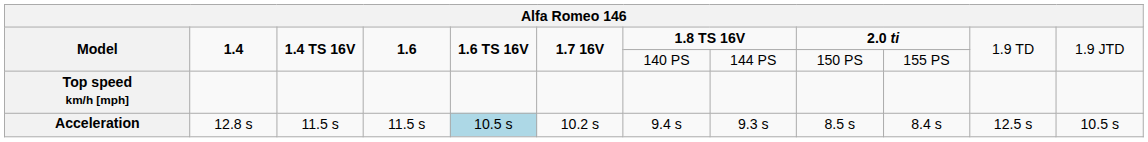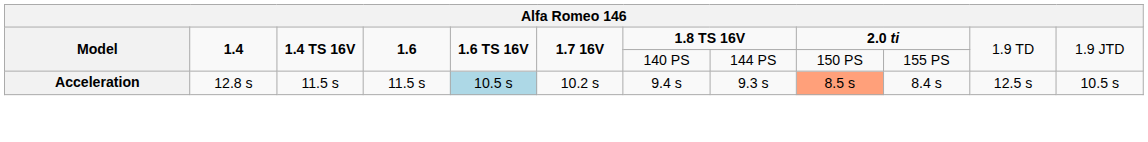- row: Top speed km/h [mph]
Acceleration | column 9: no background -> lightsalmon background
